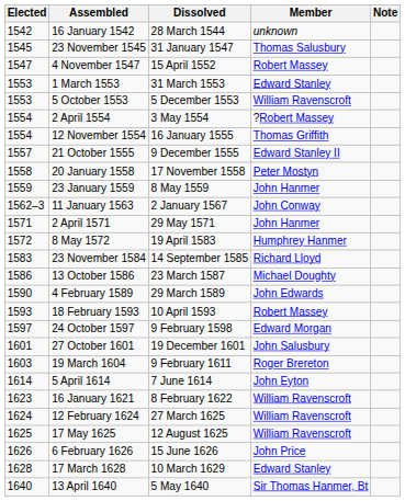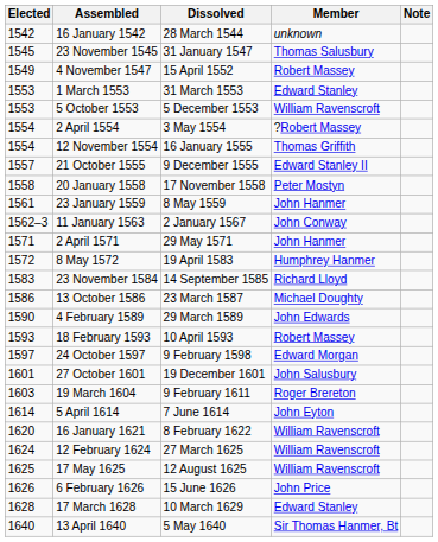4 November 1547 | Elected: 1547 -> 1549
23 January 1559 | Elected: 1559 -> 1561
16 January 1621 | Elected: 1623 -> 1620
